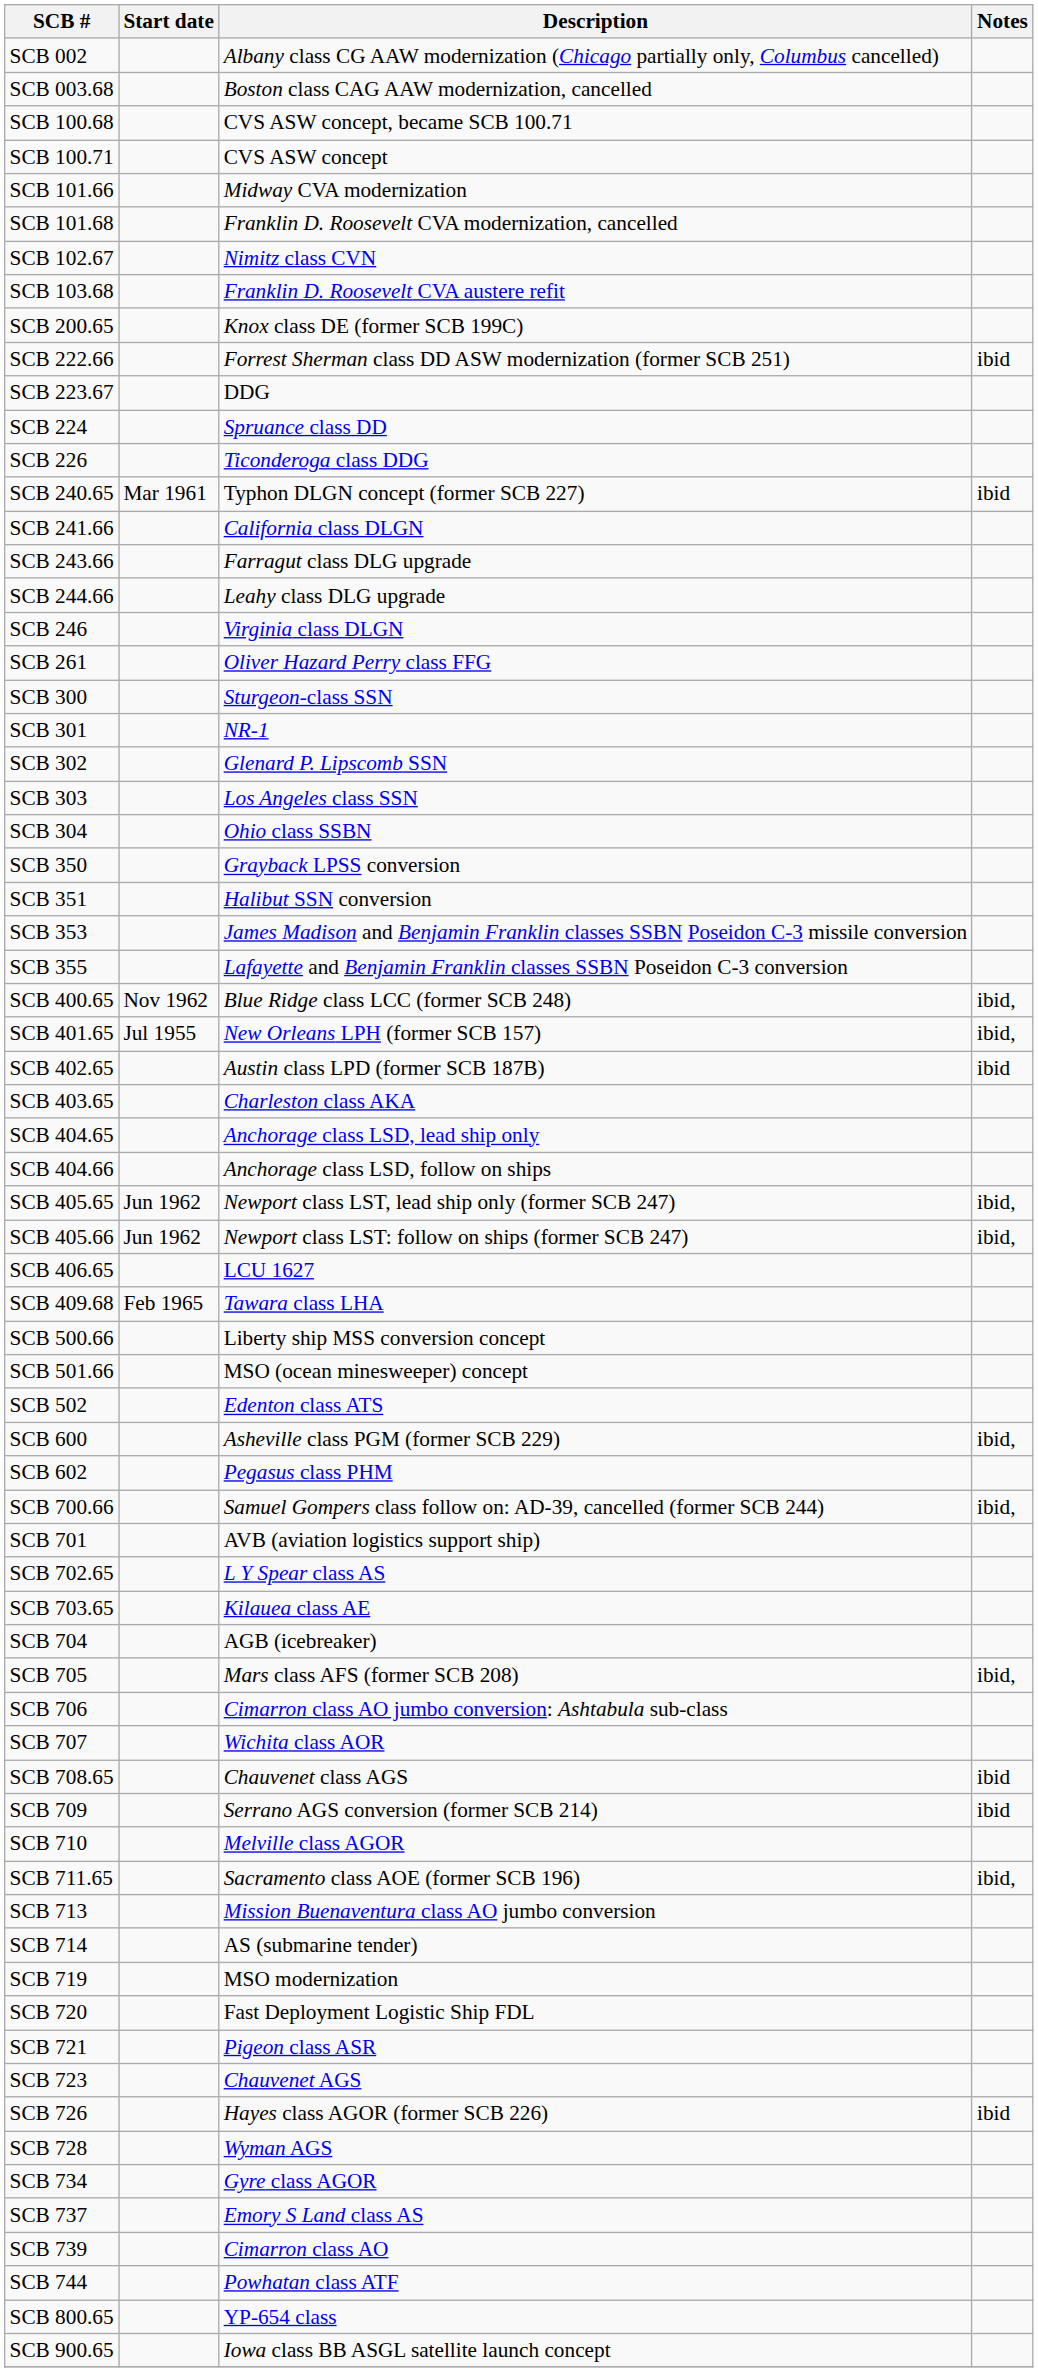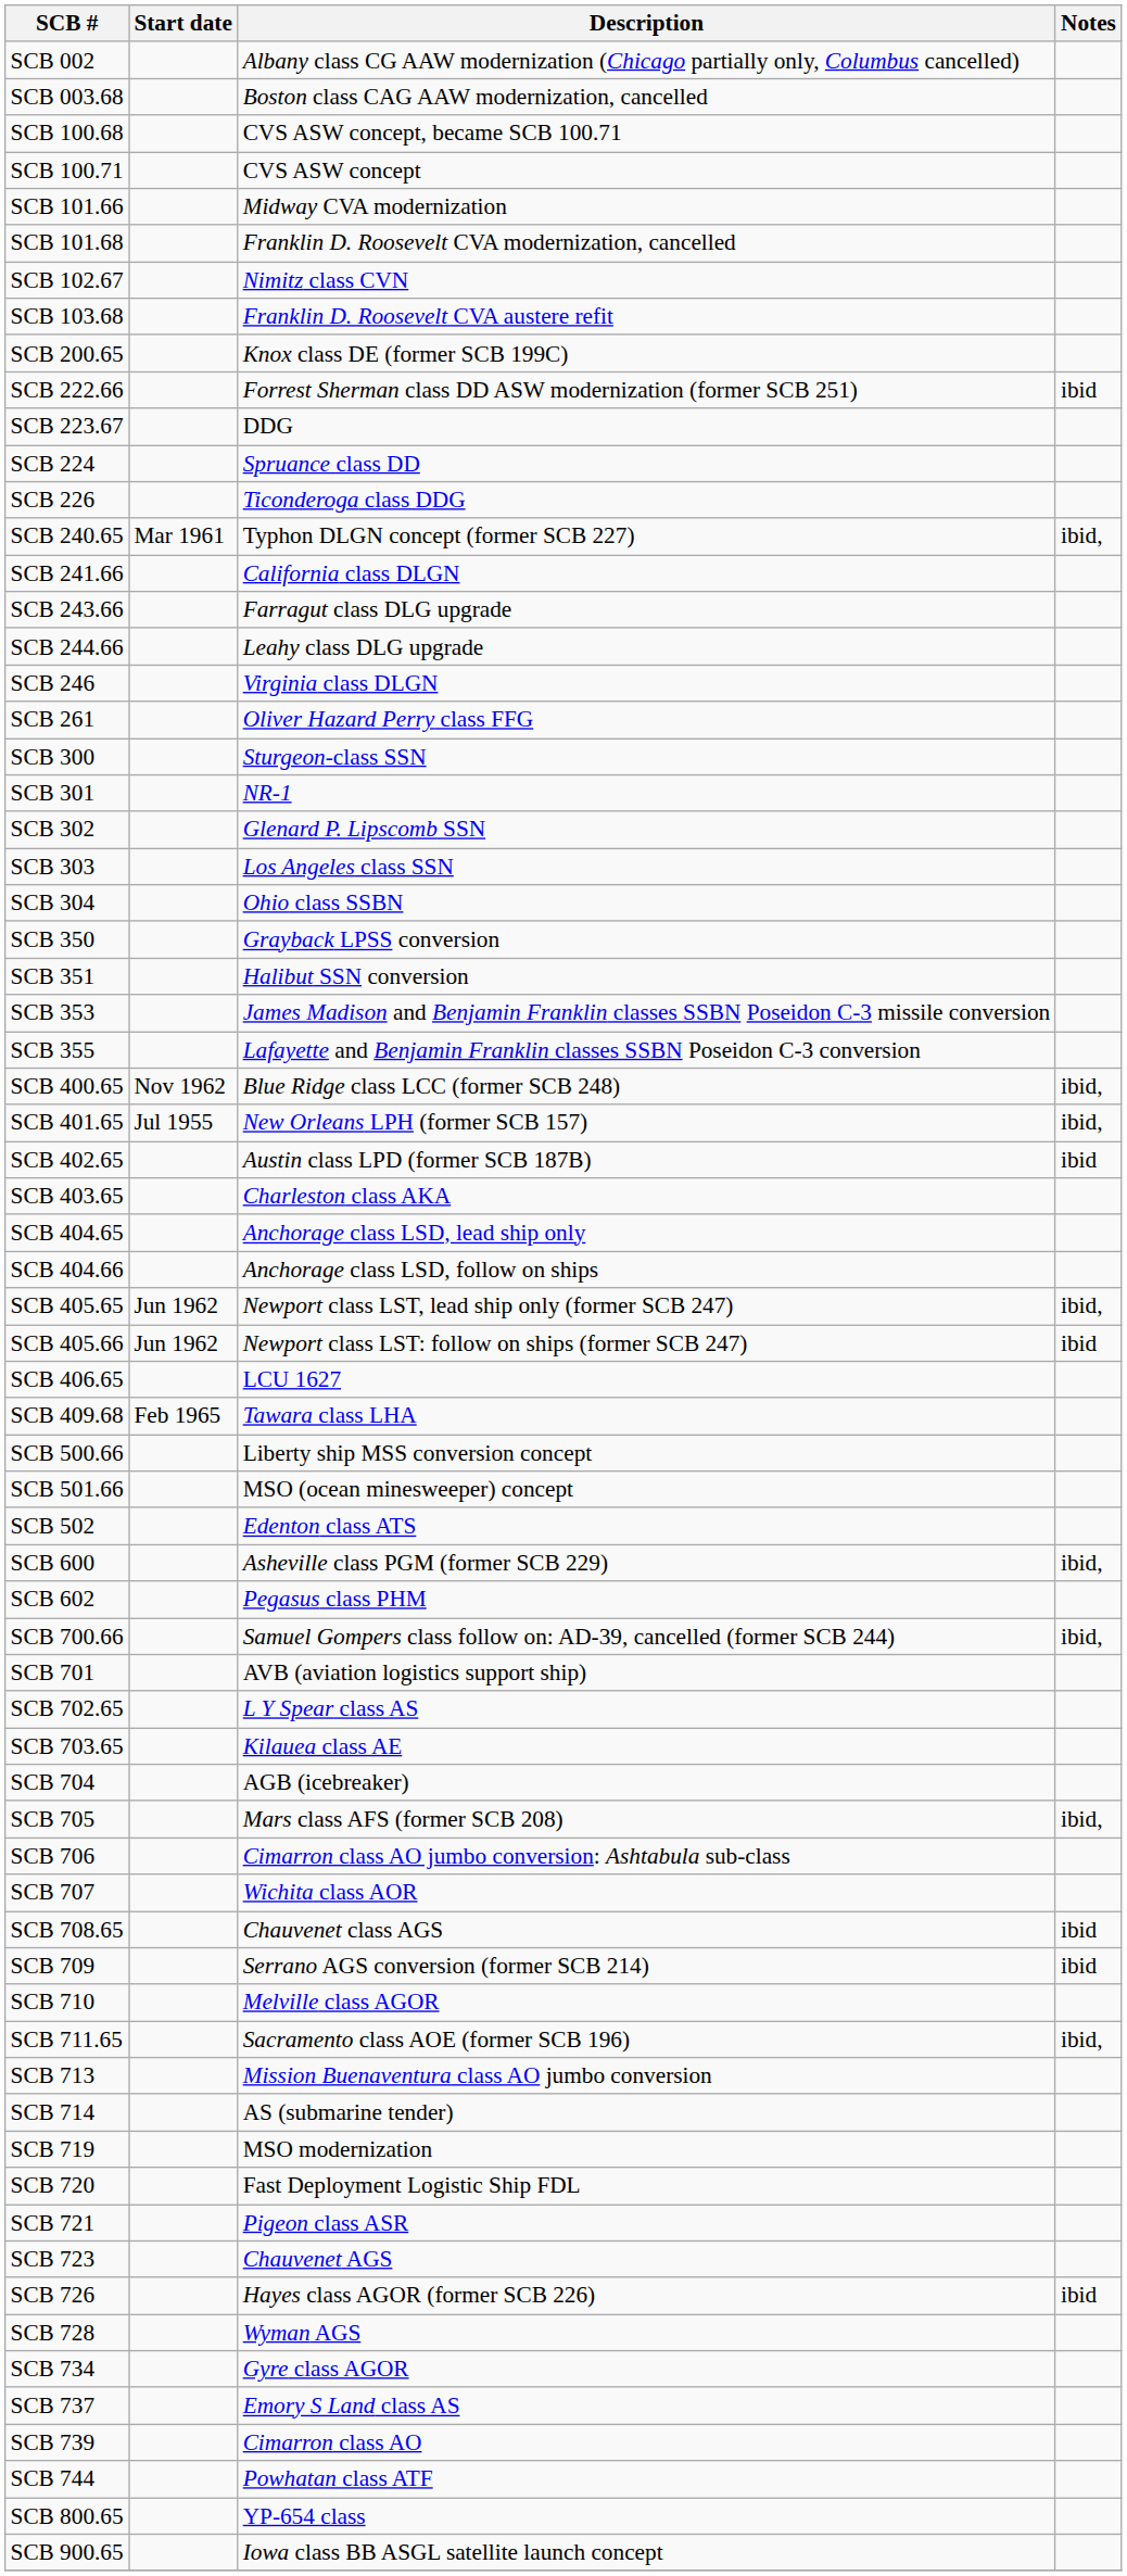SCB 240.65 | Notes: ibid -> ibid,
SCB 405.66 | Notes: ibid, -> ibid
